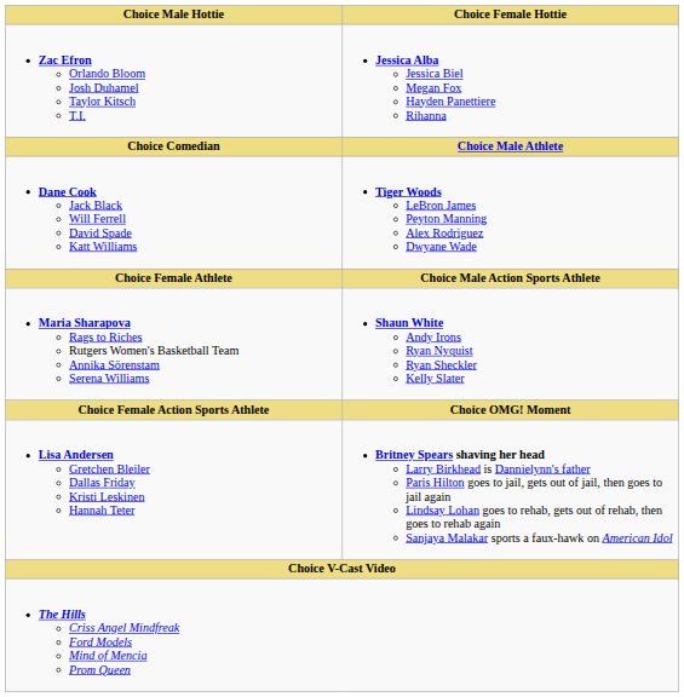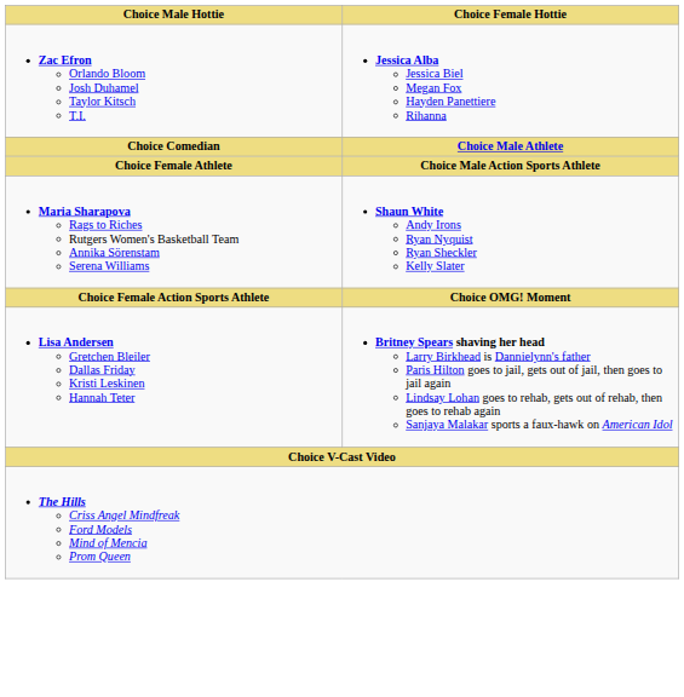- row: Dane Cook Jack Black Will Ferrell David Spade Katt Williams | Tiger Woods LeBron James Peyton Manning Alex Rodriguez Dwyane Wade
